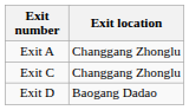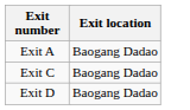Exit A | Exit location: Changgang Zhonglu -> Baogang Dadao
Exit C | Exit location: Changgang Zhonglu -> Baogang Dadao
